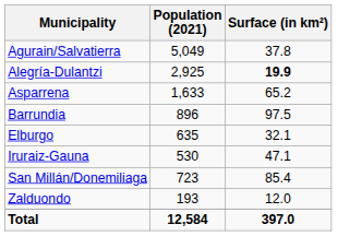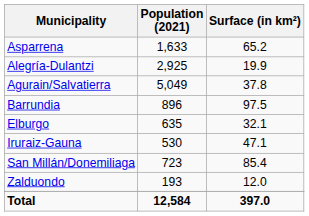rows swapped: Agurain/Salvatierra <-> Asparrena
Alegría-Dulantzi | Surface (in km²): bold -> normal
